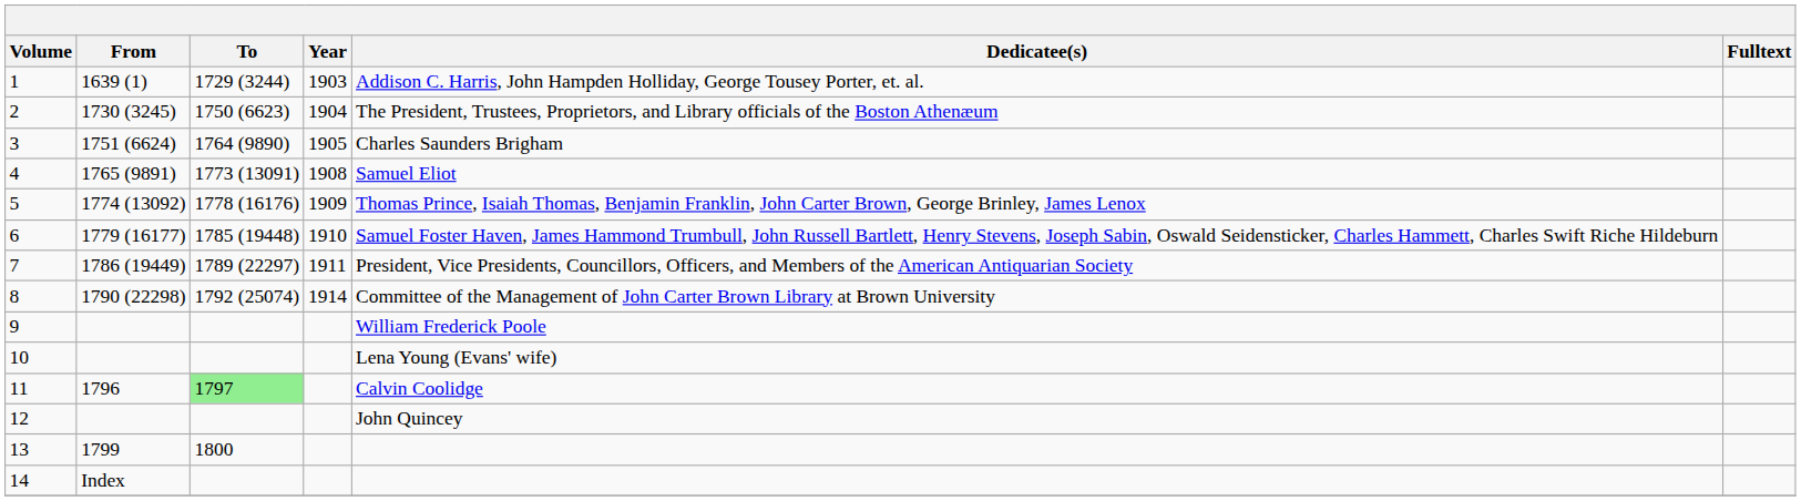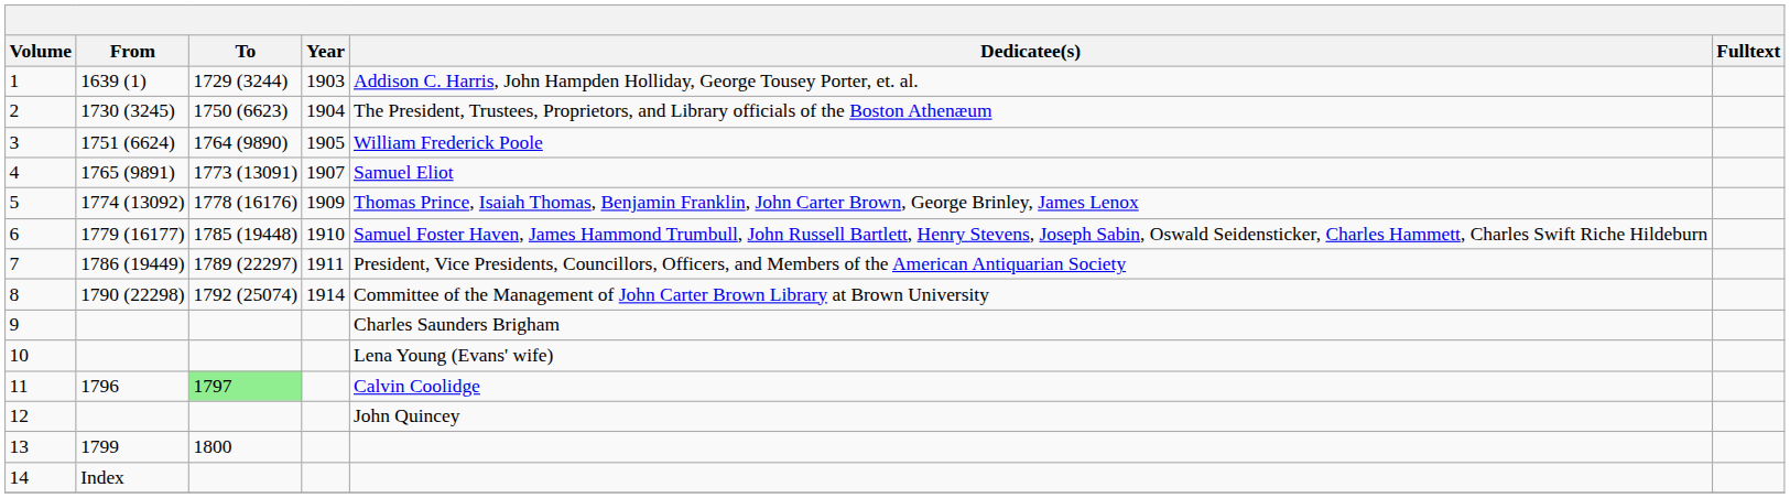3 | Dedicatee(s): Charles Saunders Brigham -> William Frederick Poole
4 | Year: 1908 -> 1907
9 | Dedicatee(s): William Frederick Poole -> Charles Saunders Brigham
